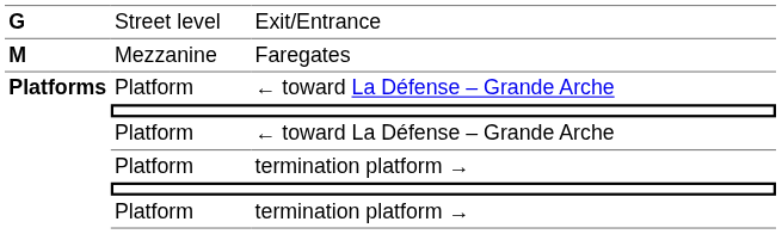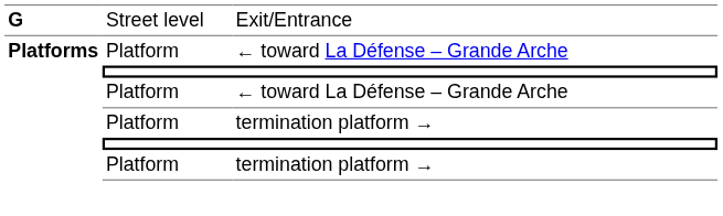- row: M | Mezzanine | Faregates
